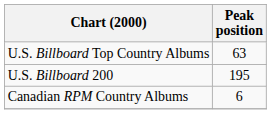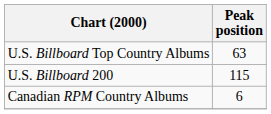U.S. Billboard 200 | Peak position: 195 -> 115
